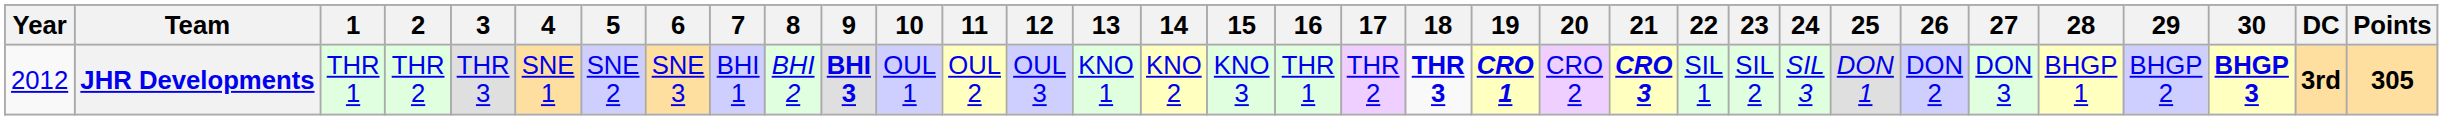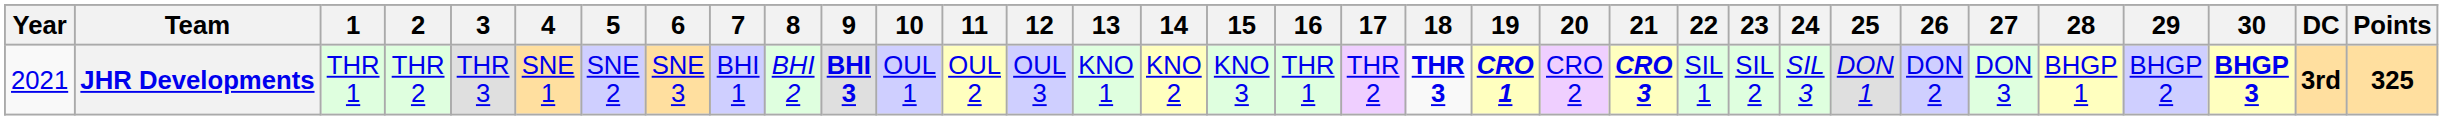JHR Developments | Year: 2012 -> 2021
JHR Developments | Points: 305 -> 325
